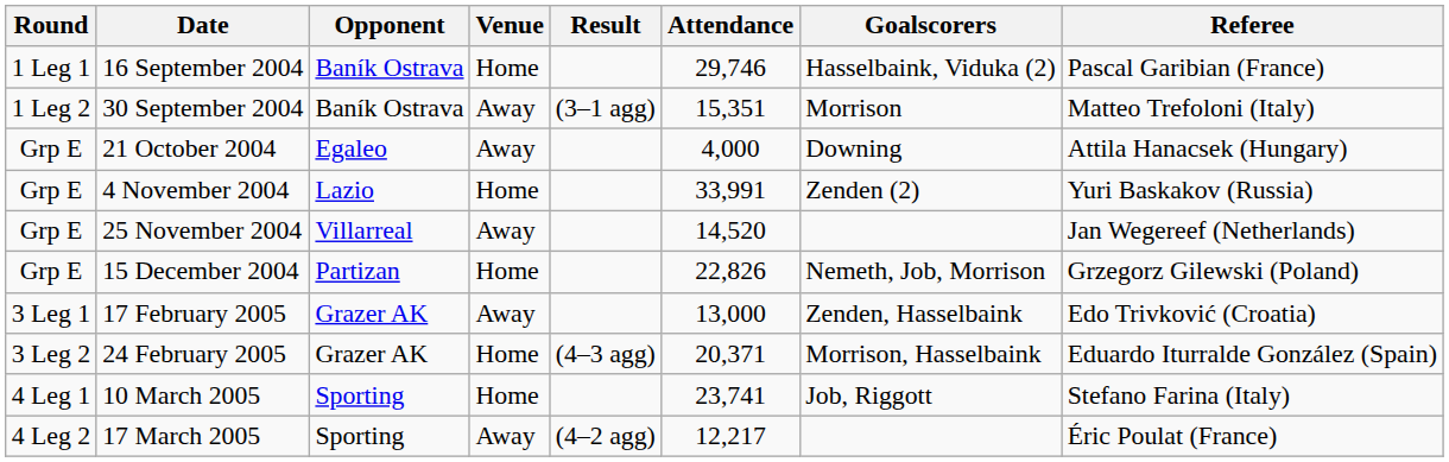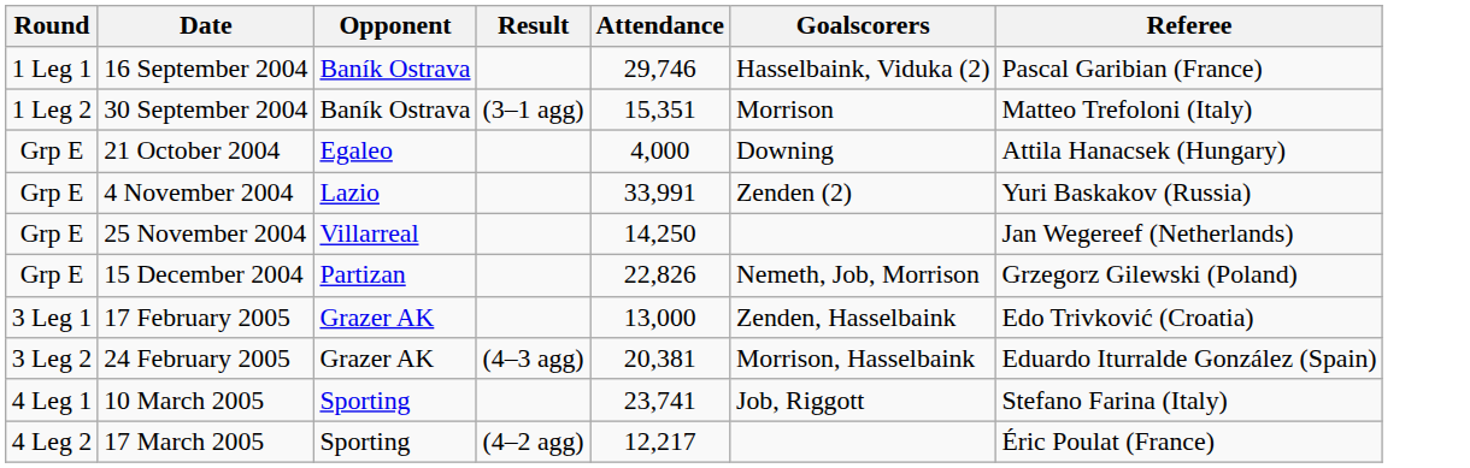- column: Venue | Home | Away | Away | Home | Away | Home | Away | Home | Home | Away
25 November 2004 | Attendance: 14,520 -> 14,250
24 February 2005 | Attendance: 20,371 -> 20,381
